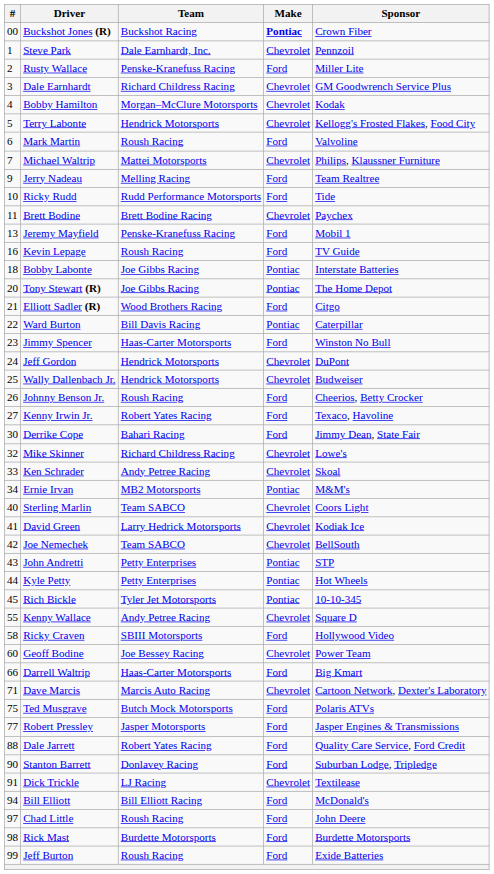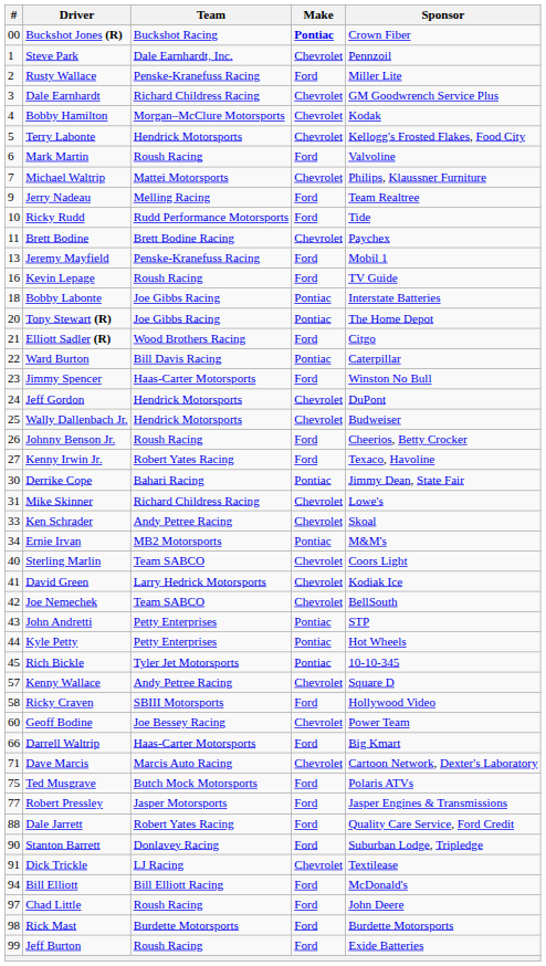Derrike Cope | Make: Ford -> Pontiac
Mike Skinner | #: 32 -> 31
Kenny Wallace | #: 55 -> 57
